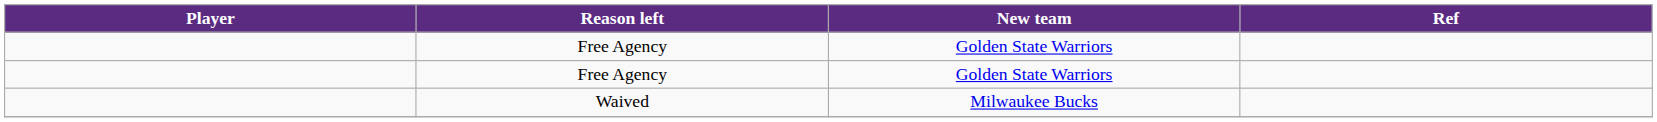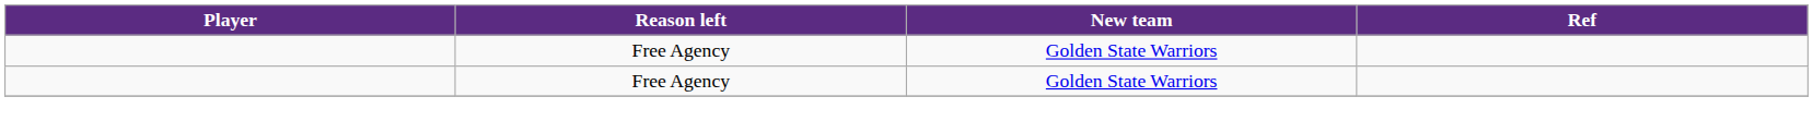- row: Waived | Milwaukee Bucks
